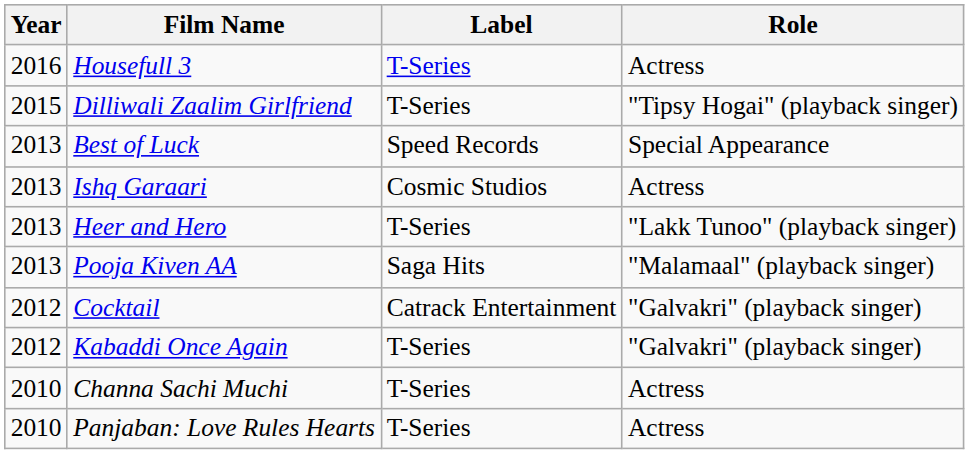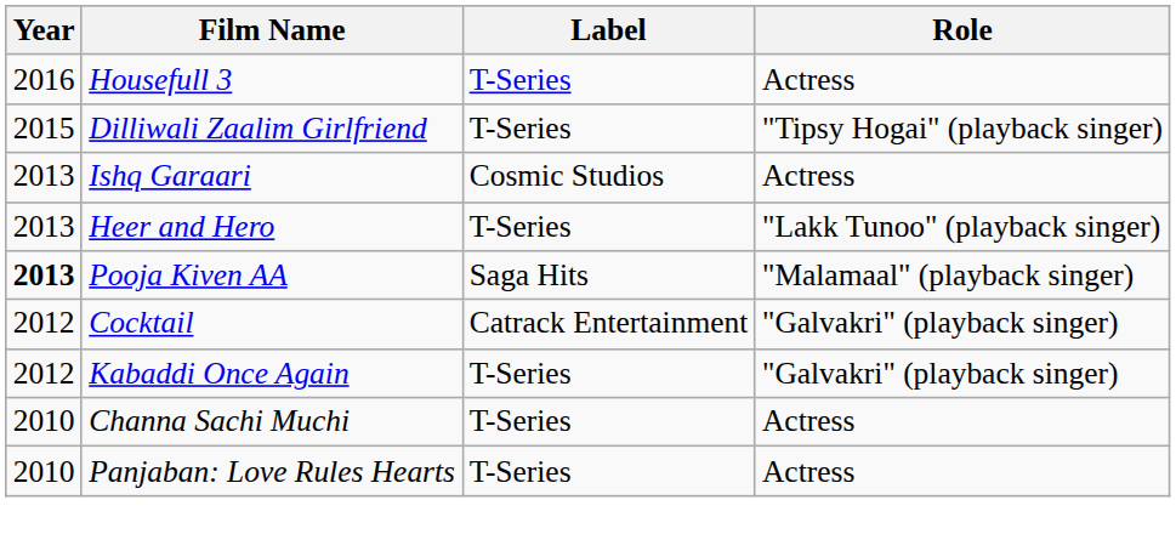- row: 2013 | Best of Luck | Speed Records | Special Appearance
Pooja Kiven AA | Year: normal -> bold
